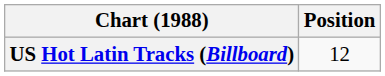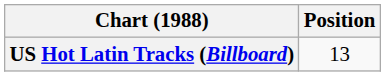US Hot Latin Tracks (Billboard) | Position: 12 -> 13
